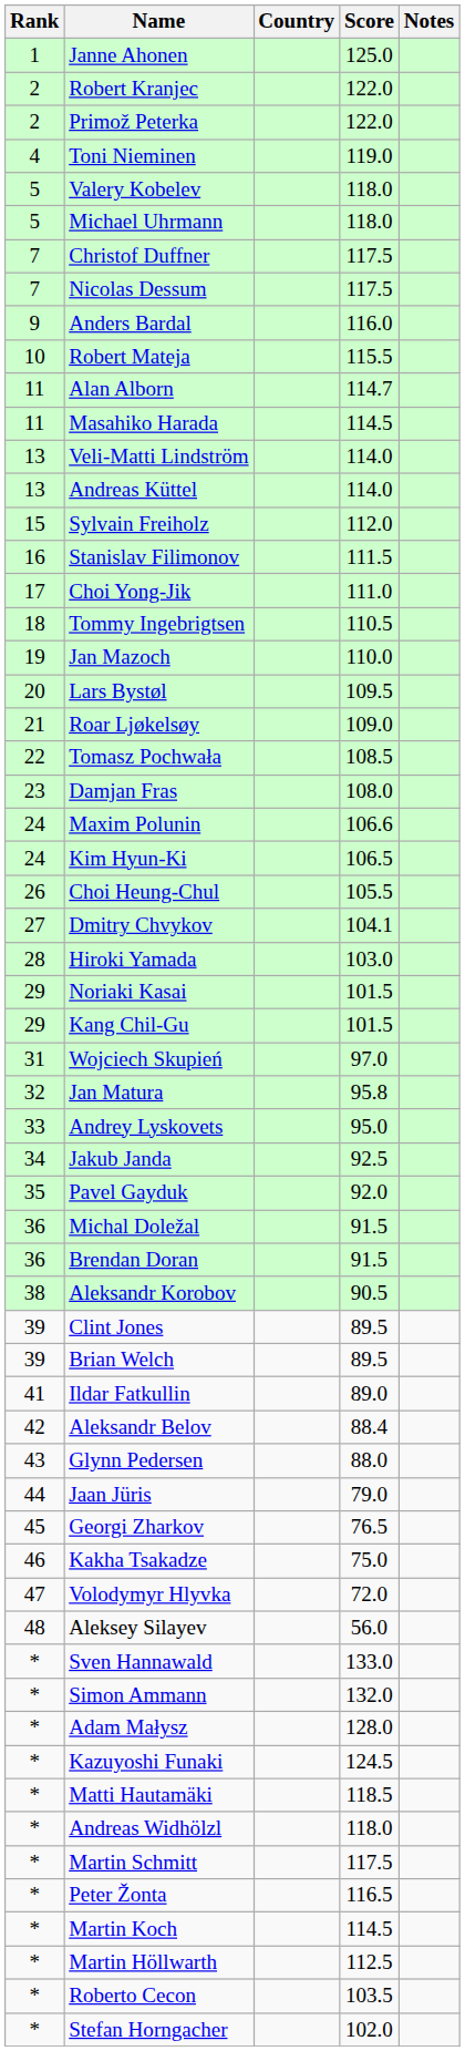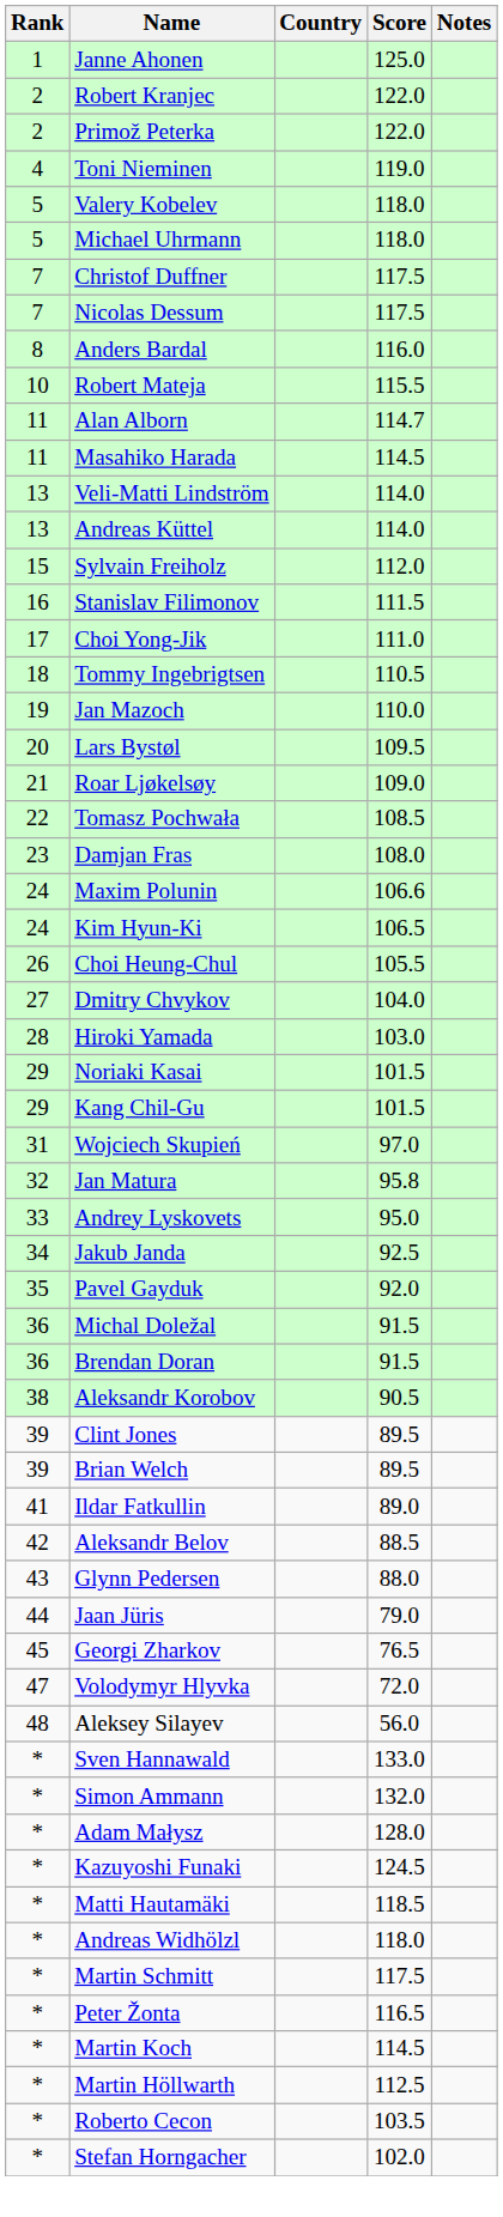Anders Bardal | Rank: 9 -> 8
Dmitry Chvykov | Score: 104.1 -> 104.0
Aleksandr Belov | Score: 88.4 -> 88.5
- row: 46 | Kakha Tsakadze | 75.0
